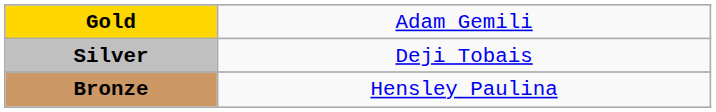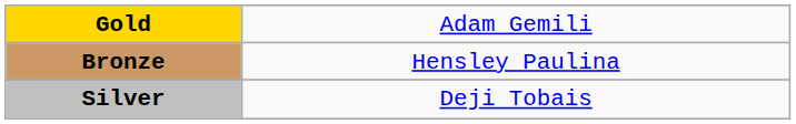rows swapped: Silver <-> Bronze
